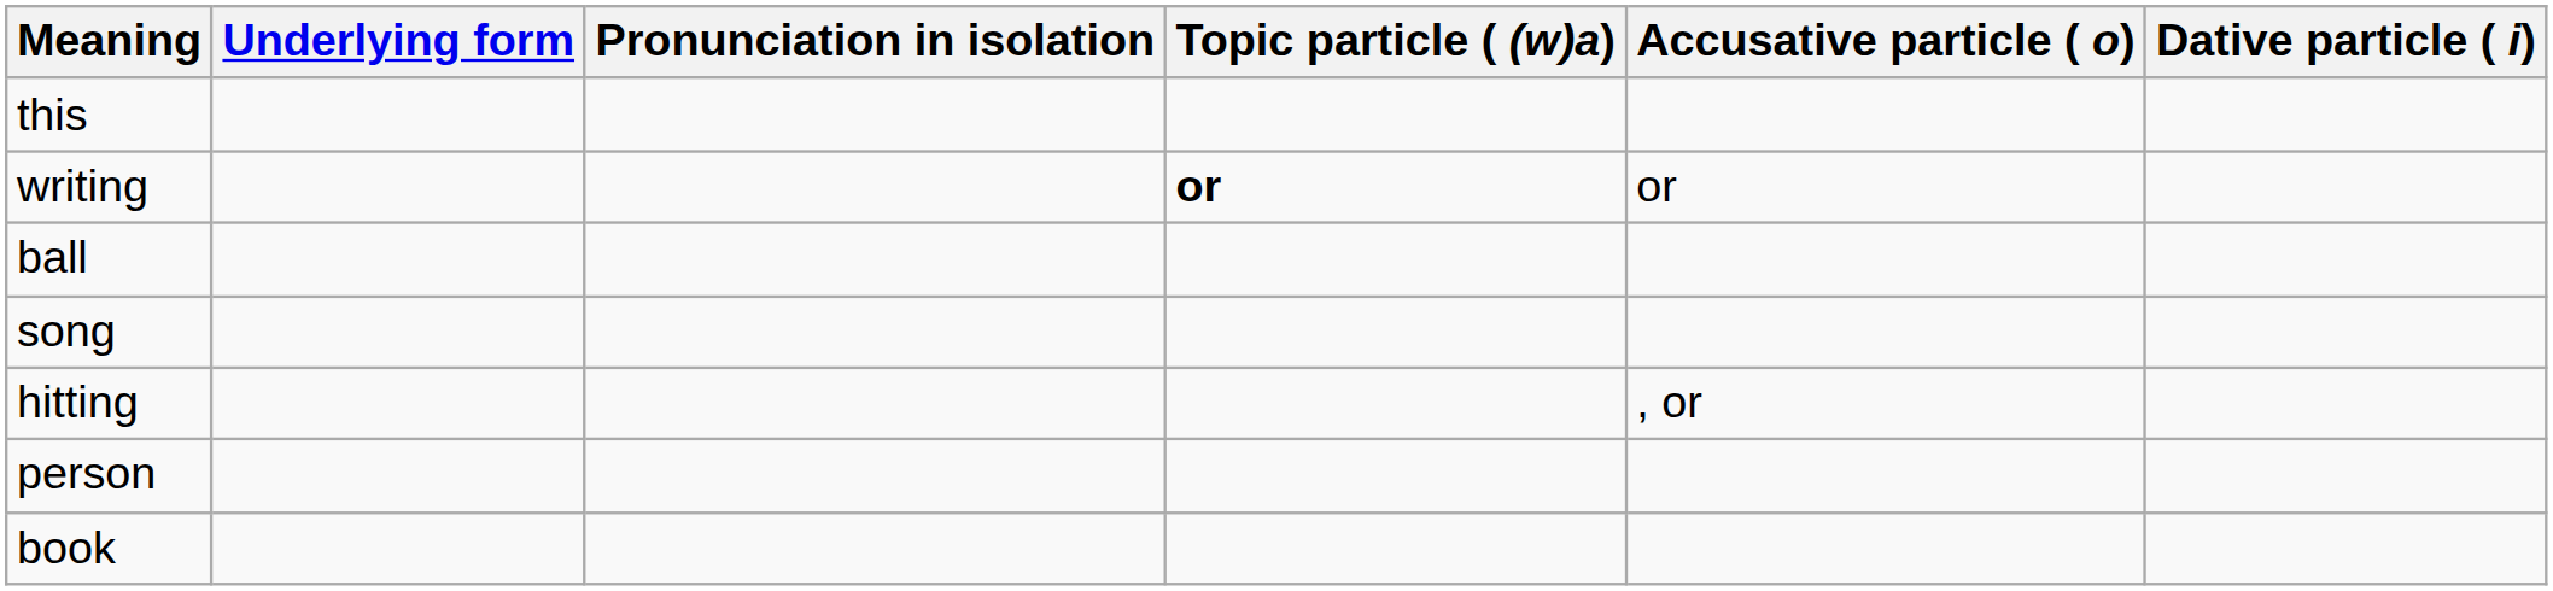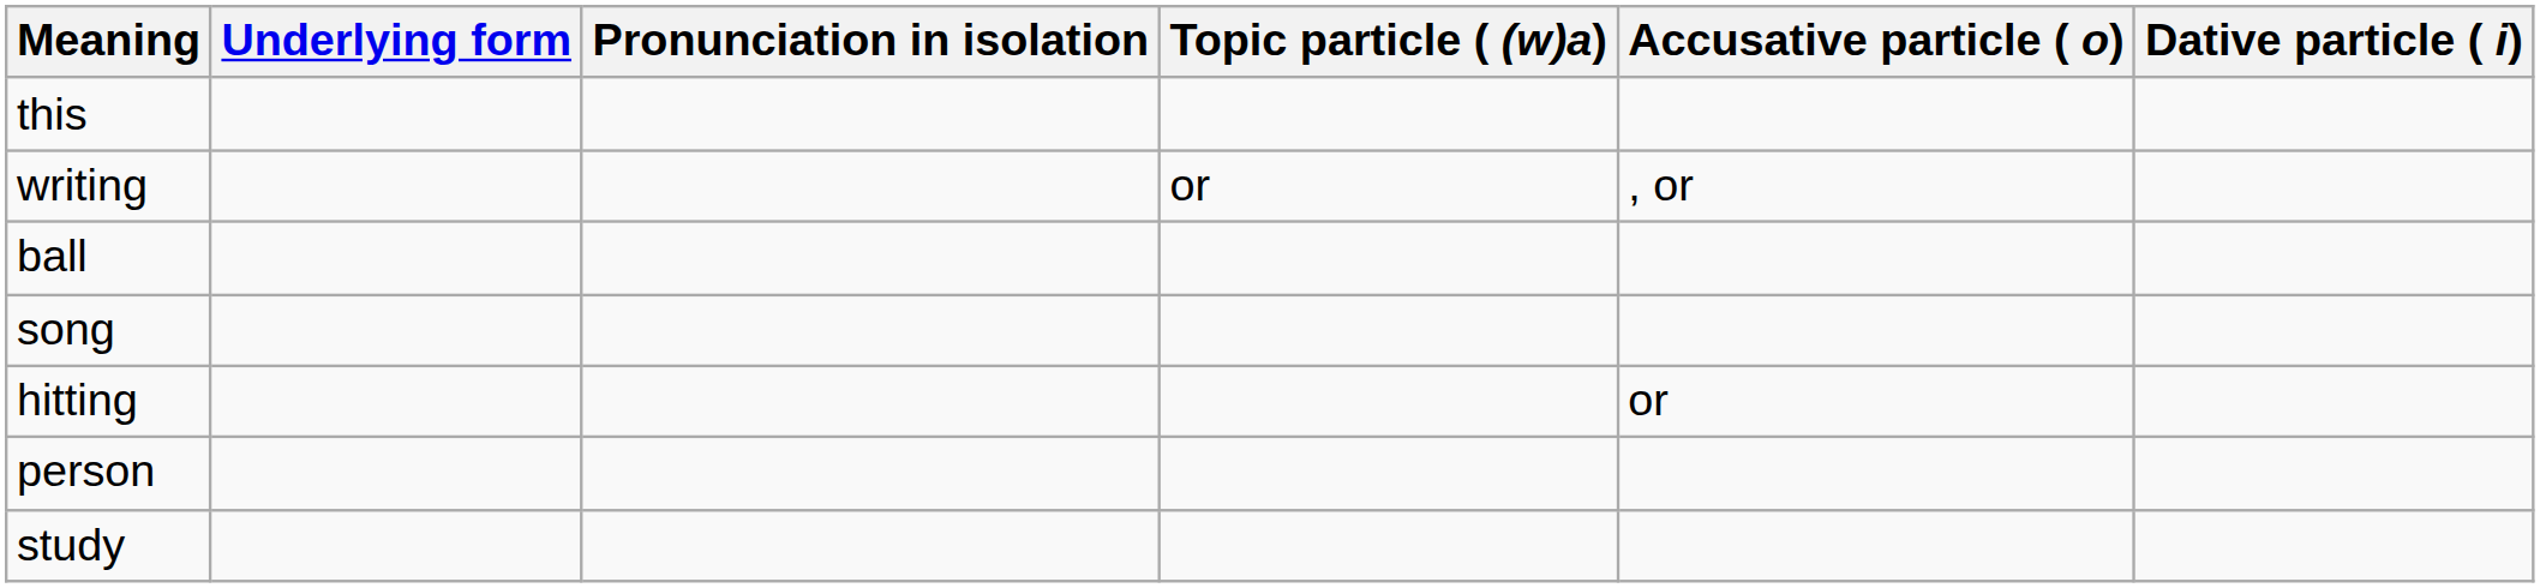writing | Topic particle ( (w)a): bold -> normal
writing | Accusative particle ( o): or -> , or
hitting | Accusative particle ( o): , or -> or
+ row: study
- row: book
